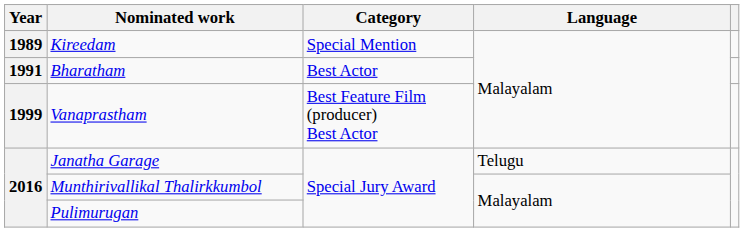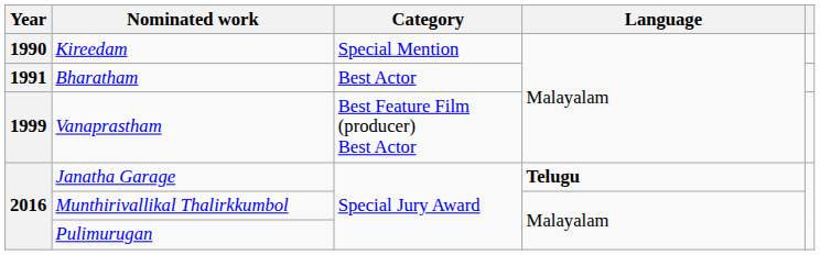Kireedam | Year: 1989 -> 1990
Janatha Garage | Language: normal -> bold
